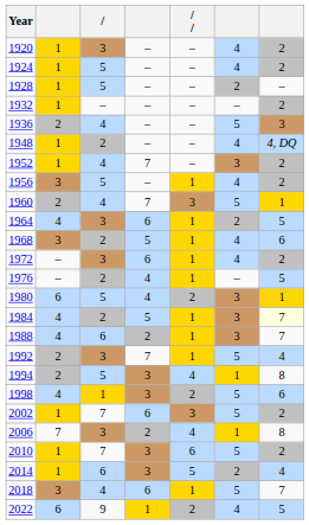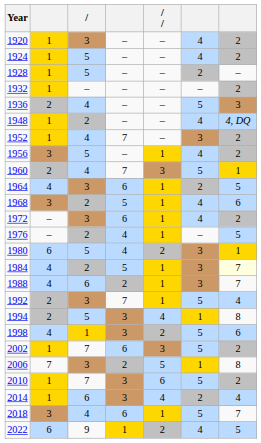2006 | column 5: 4 -> 5
2014 | column 5: 5 -> 4
